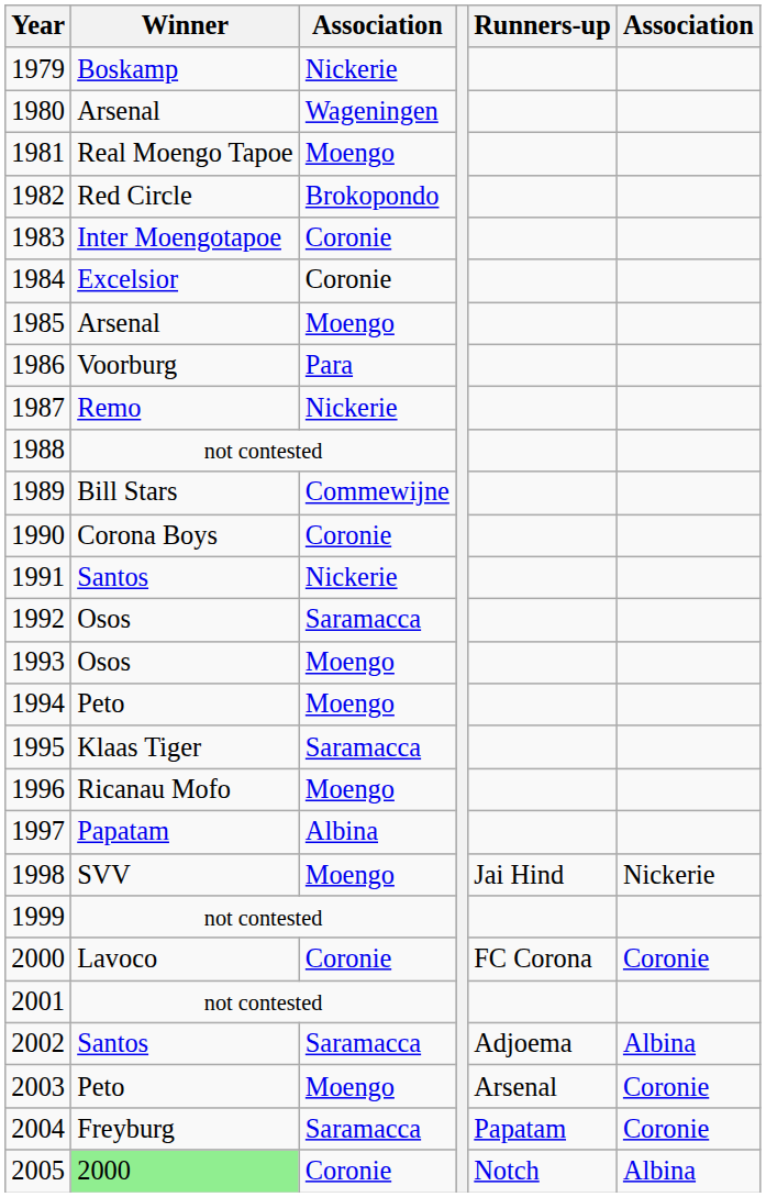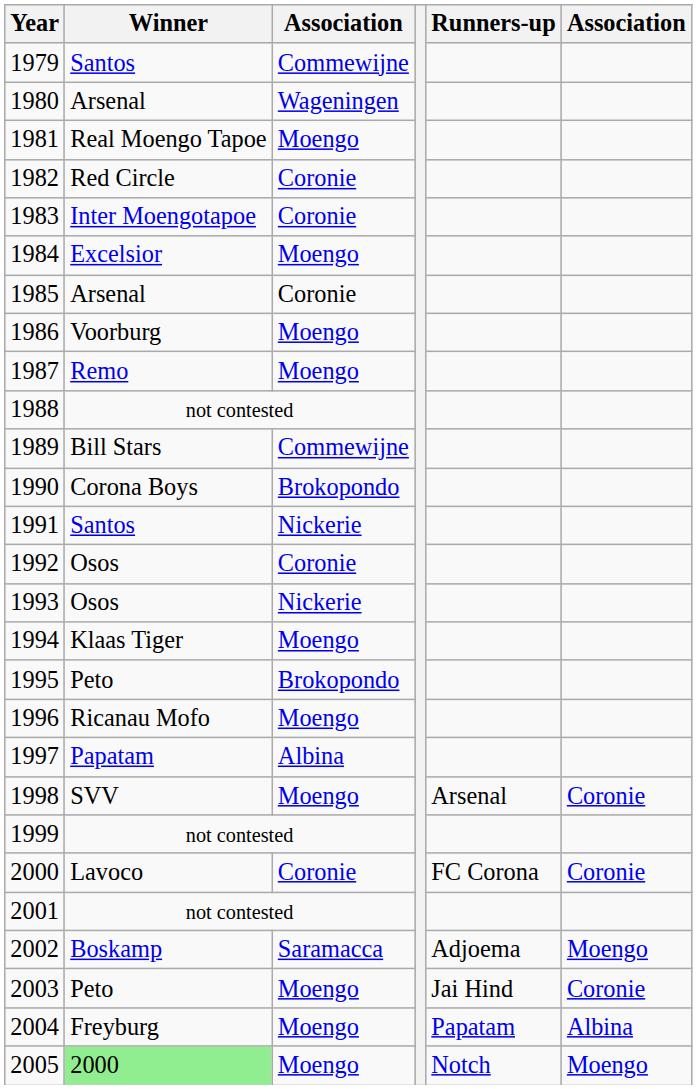1979 | Winner: Boskamp -> Santos
1979 | column 3: Nickerie -> Commewijne
1982 | column 3: Brokopondo -> Coronie
1984 | column 3: Coronie -> Moengo
1985 | column 3: Moengo -> Coronie
1986 | column 3: Para -> Moengo
1987 | column 3: Nickerie -> Moengo
1990 | column 3: Coronie -> Brokopondo
1992 | column 3: Saramacca -> Coronie
1993 | column 3: Moengo -> Nickerie
1994 | Winner: Peto -> Klaas Tiger
1995 | Winner: Klaas Tiger -> Peto
1995 | column 3: Saramacca -> Brokopondo
1998 | Runners-up: Jai Hind -> Arsenal
1998 | column 6: Nickerie -> Coronie
2002 | Winner: Santos -> Boskamp
2002 | column 6: Albina -> Moengo
2003 | Runners-up: Arsenal -> Jai Hind
2004 | column 3: Saramacca -> Moengo
2004 | column 6: Coronie -> Albina
2005 | column 3: Coronie -> Moengo
2005 | column 6: Albina -> Moengo
